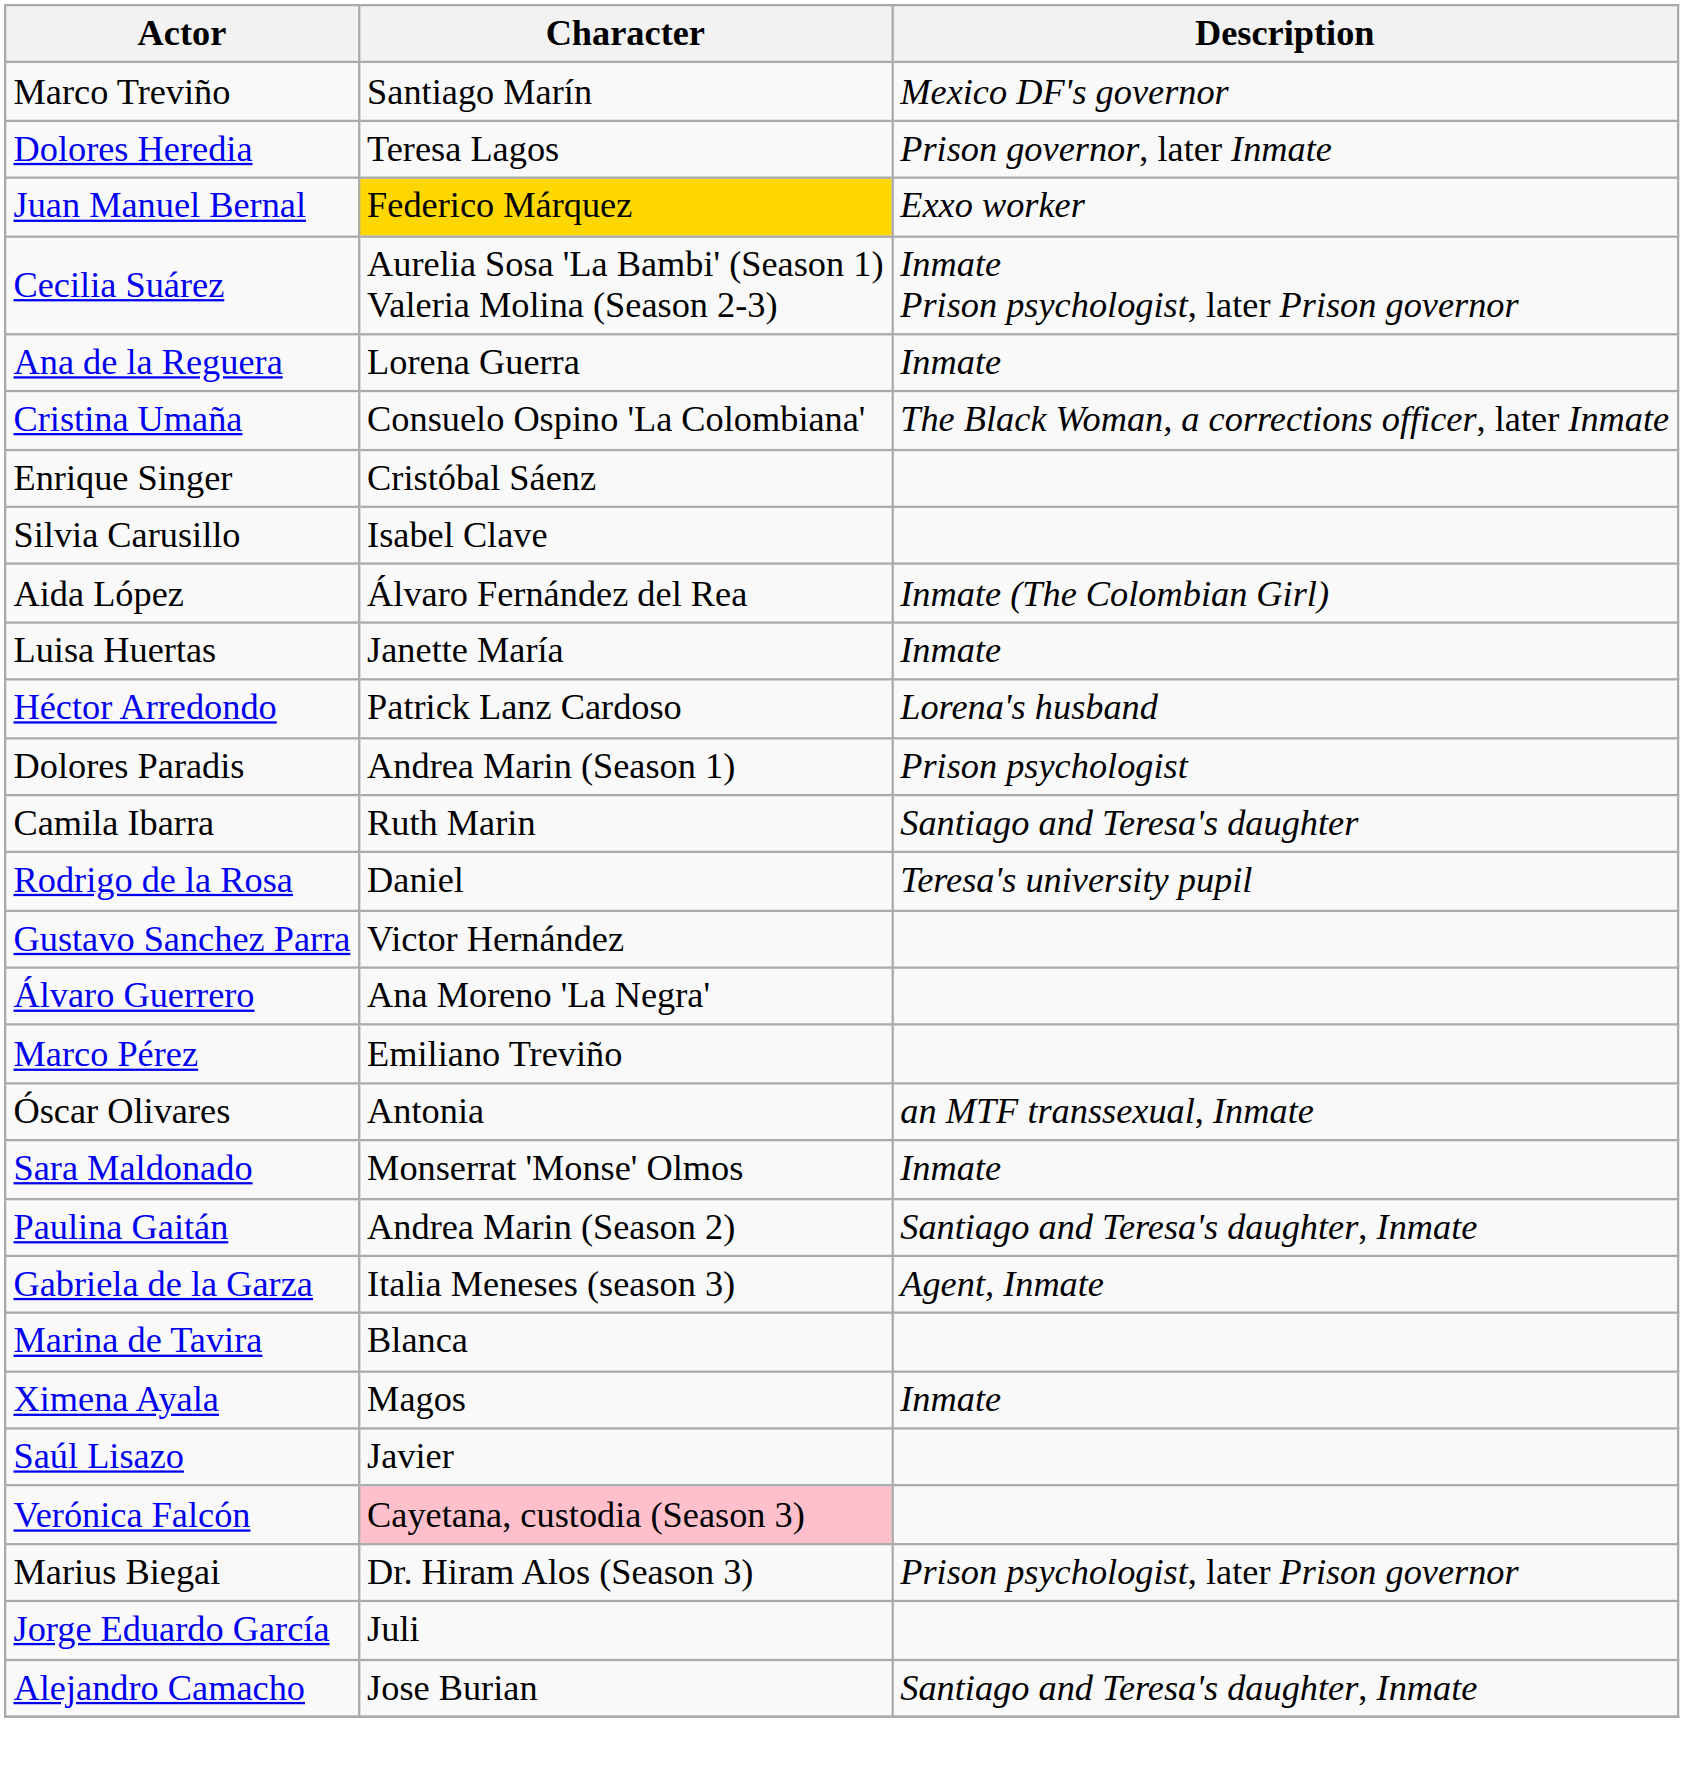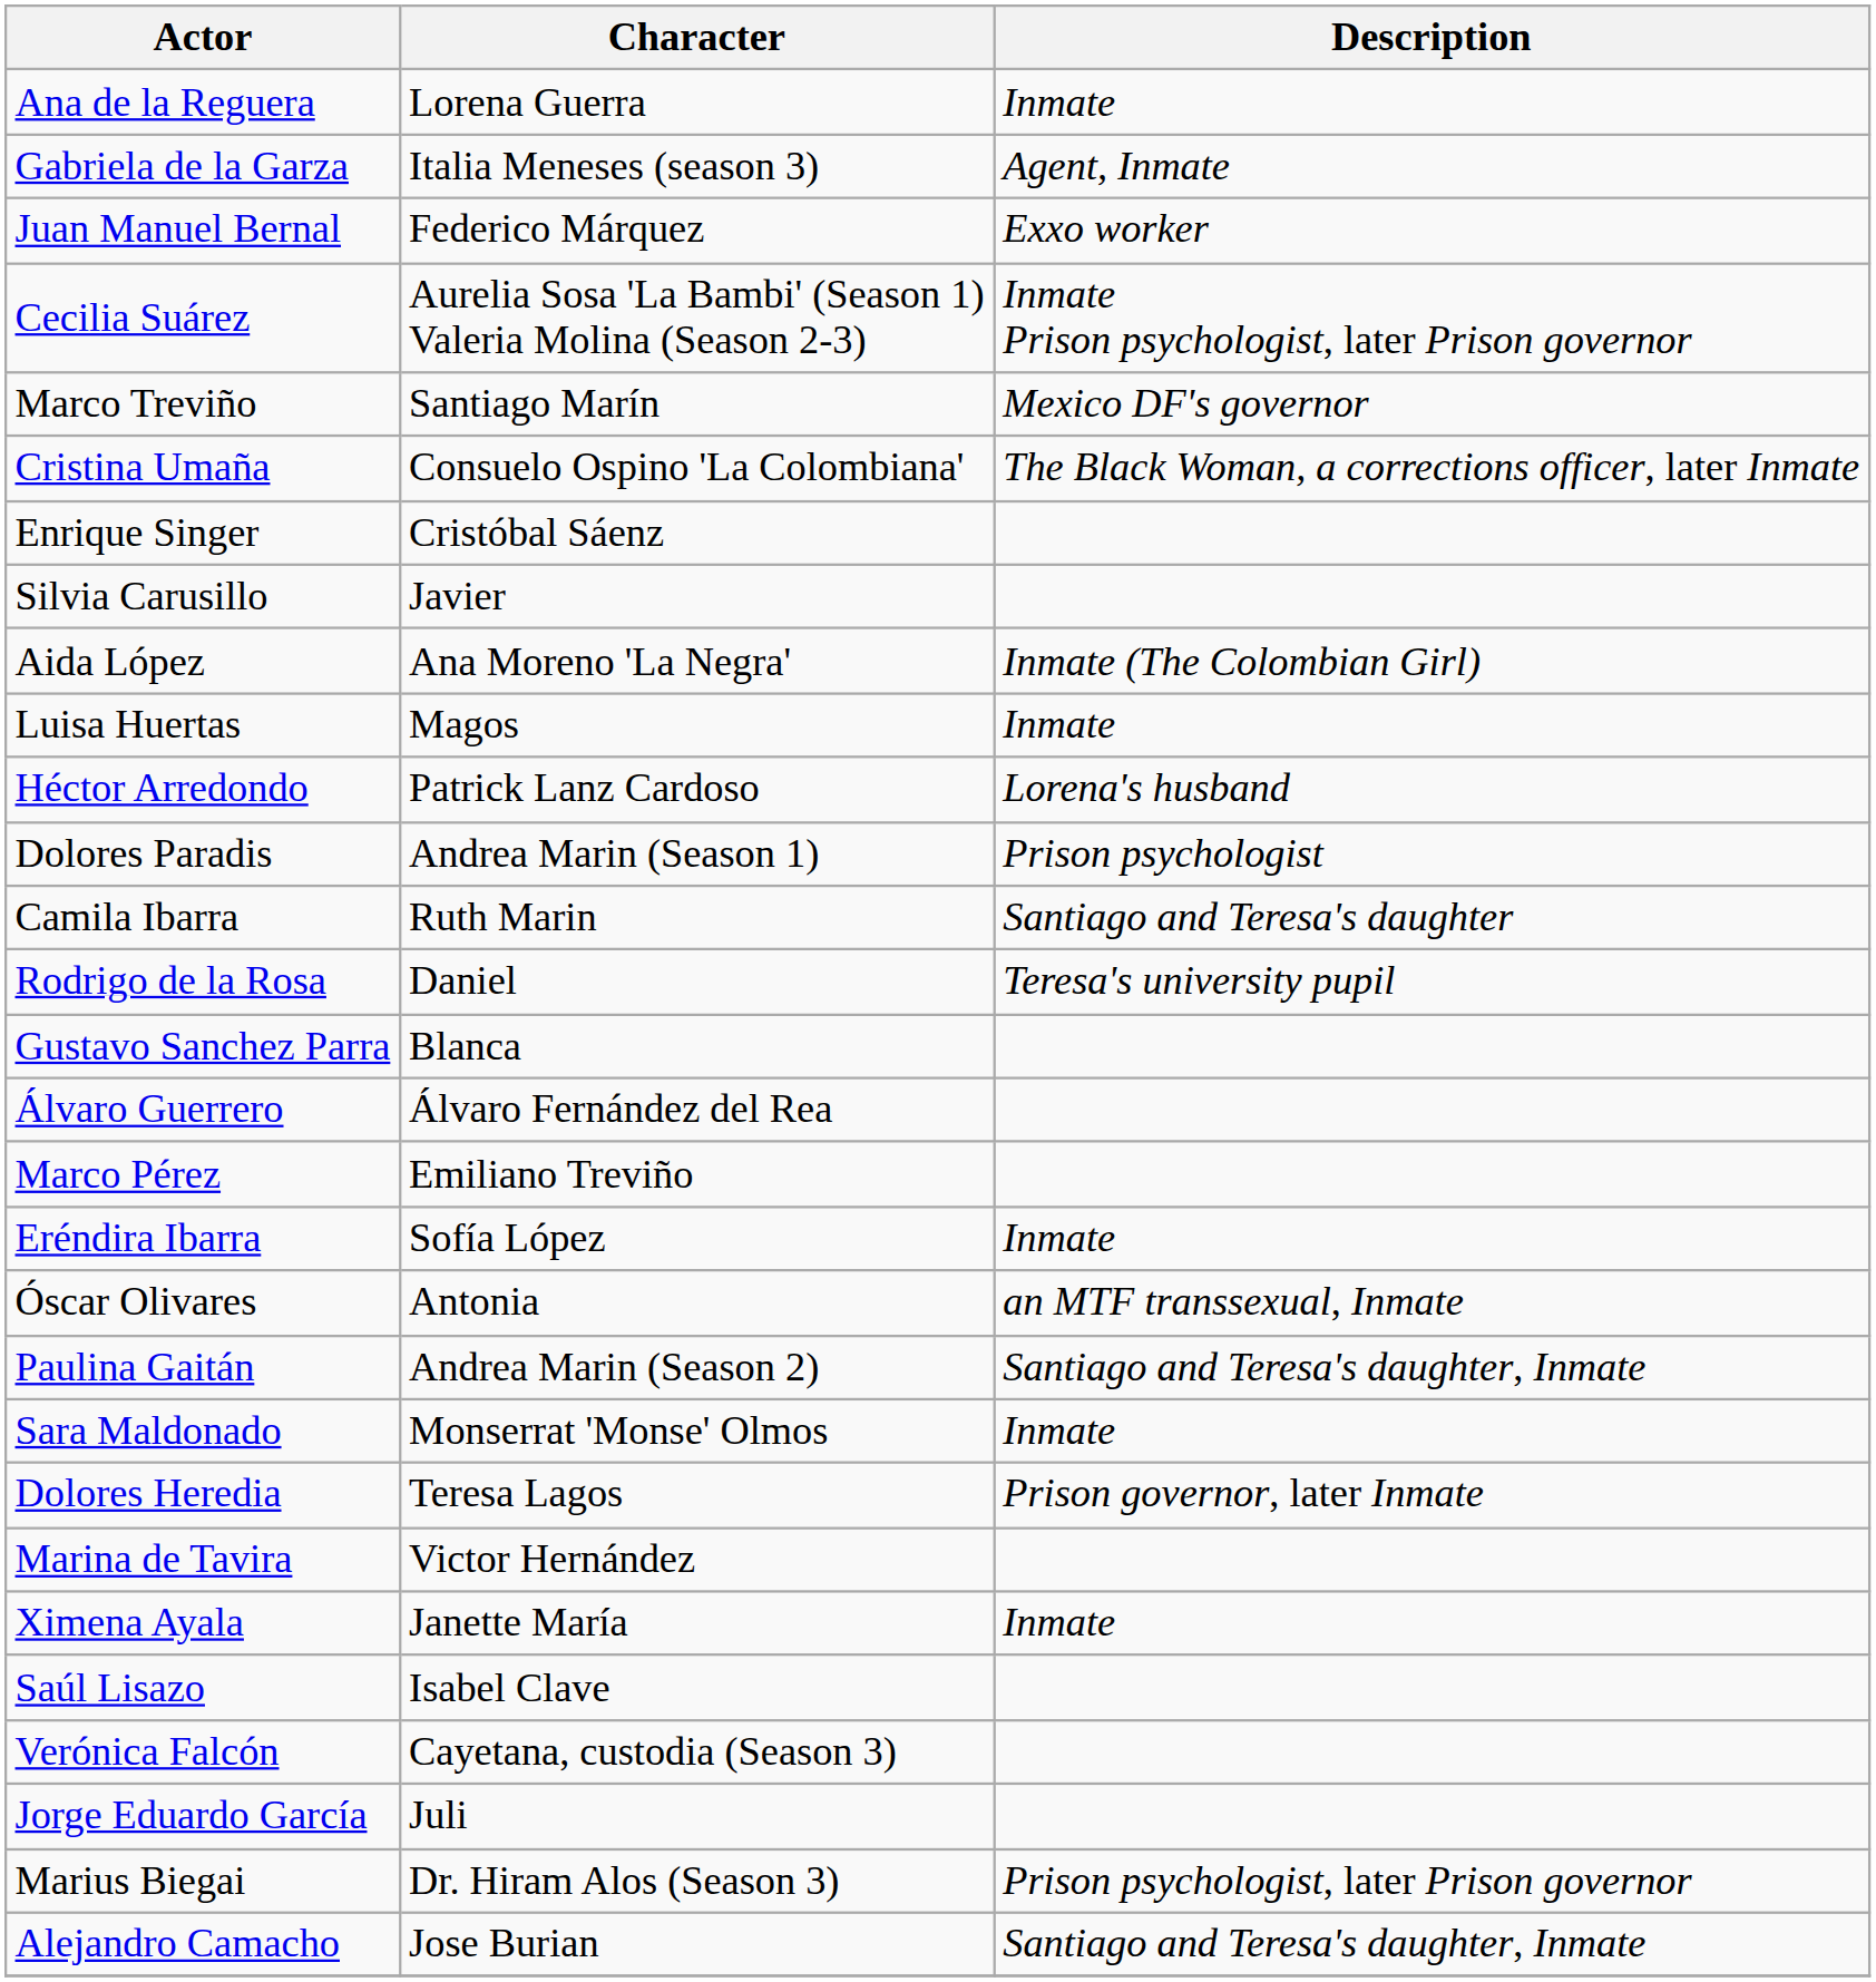rows swapped: Ana de la Reguera <-> Marco Treviño
rows swapped: Dolores Heredia <-> Gabriela de la Garza
Juan Manuel Bernal | Character: gold background -> no background
Silvia Carusillo | Character: Isabel Clave -> Javier
Aida López | Character: Álvaro Fernández del Rea -> Ana Moreno 'La Negra'
Luisa Huertas | Character: Janette María -> Magos
Gustavo Sanchez Parra | Character: Victor Hernández -> Blanca
Álvaro Guerrero | Character: Ana Moreno 'La Negra' -> Álvaro Fernández del Rea
+ row: Eréndira Ibarra | Sofía López | Inmate
rows swapped: Paulina Gaitán <-> Sara Maldonado
Marina de Tavira | Character: Blanca -> Victor Hernández
Ximena Ayala | Character: Magos -> Janette María
Saúl Lisazo | Character: Javier -> Isabel Clave
Verónica Falcón | Character: pink background -> no background
rows swapped: Marius Biegai <-> Jorge Eduardo García
